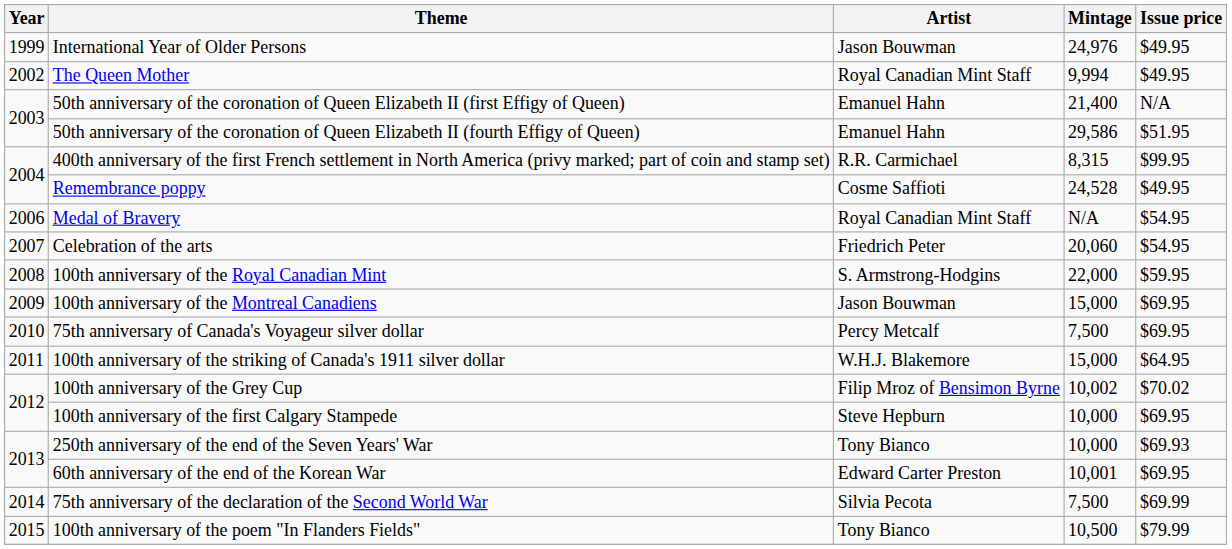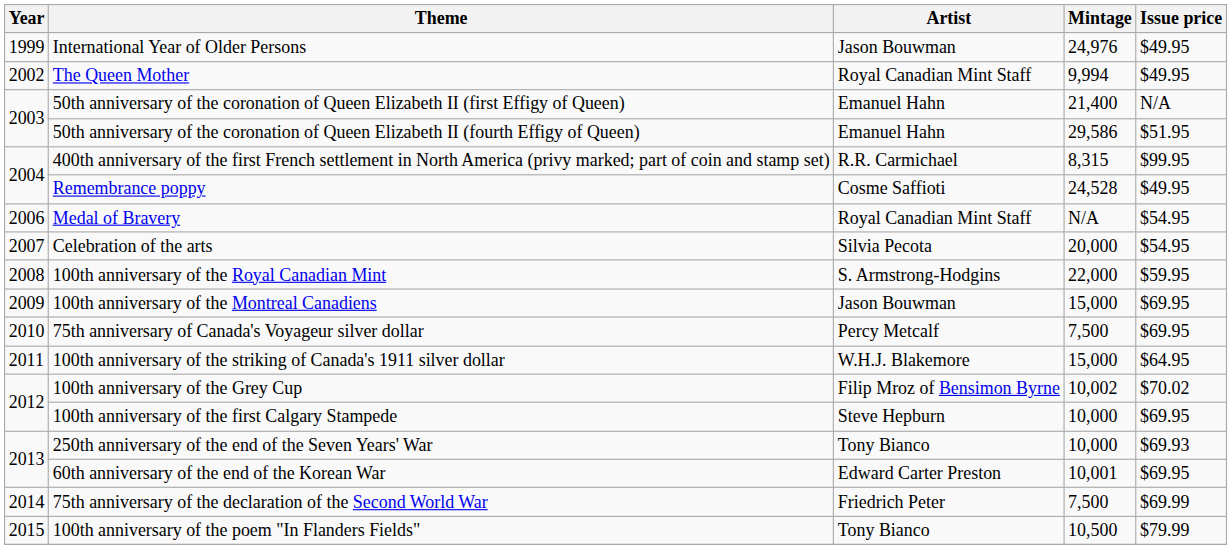Celebration of the arts | Artist: Friedrich Peter -> Silvia Pecota
Celebration of the arts | Mintage: 20,060 -> 20,000
75th anniversary of the declaration of the Second World War | Artist: Silvia Pecota -> Friedrich Peter
